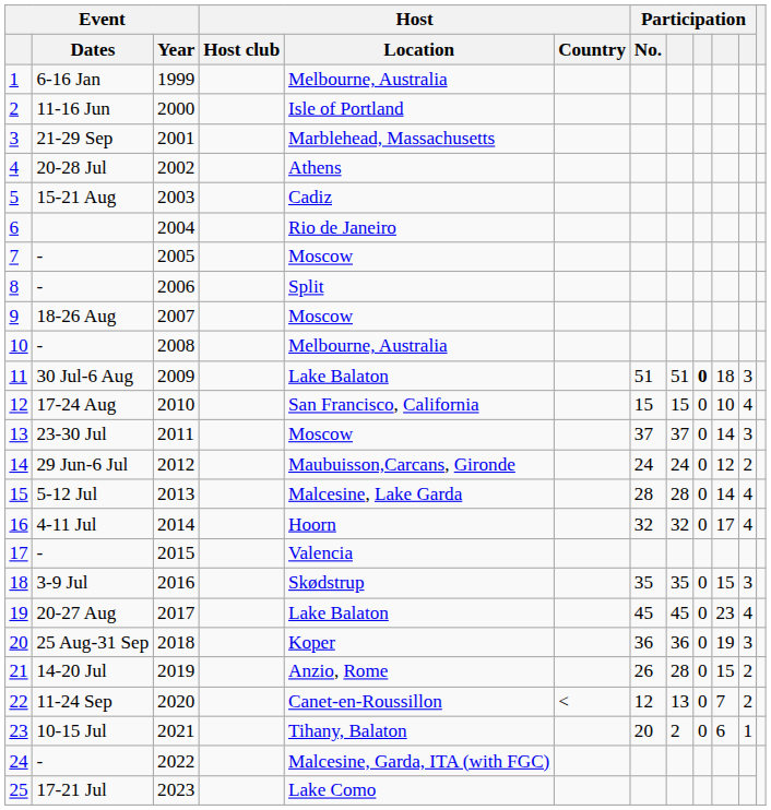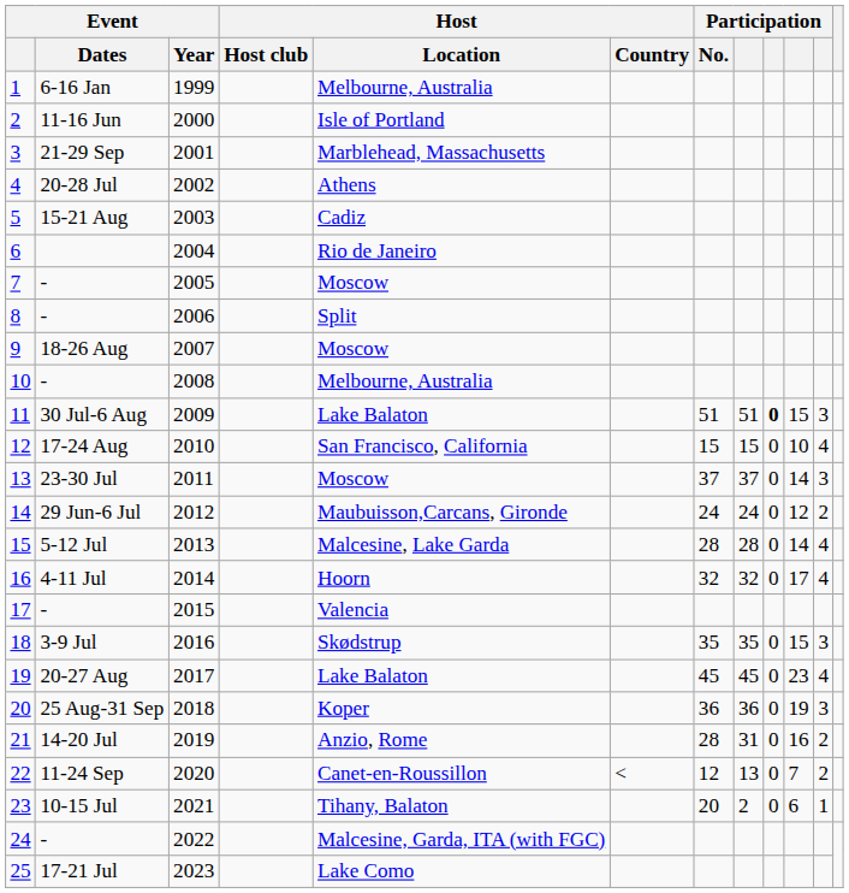11 | column 10: 18 -> 15
21 | Participation / No.: 26 -> 28
21 | column 8: 28 -> 31
21 | column 10: 15 -> 16
